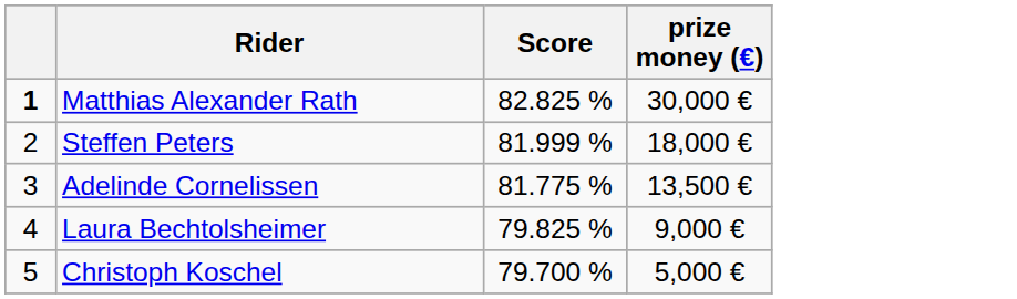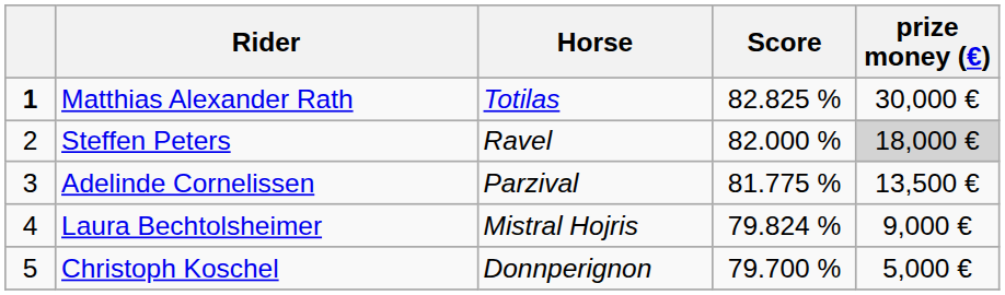+ column: Horse | Totilas | Ravel | Parzival | Mistral Hojris | Donnperignon
Steffen Peters | Score: 81.999 % -> 82.000 %
Steffen Peters | prize money (€): no background -> lightgrey background
Laura Bechtolsheimer | Score: 79.825 % -> 79.824 %
